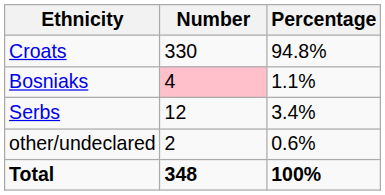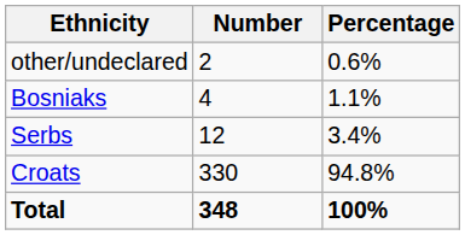rows swapped: Croats <-> other/undeclared
Bosniaks | Number: pink background -> no background
